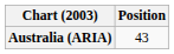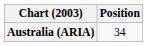Australia (ARIA) | Position: 43 -> 34
